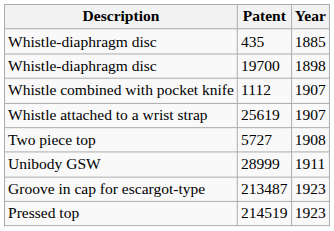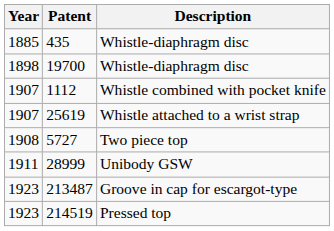columns swapped: Year <-> Description
